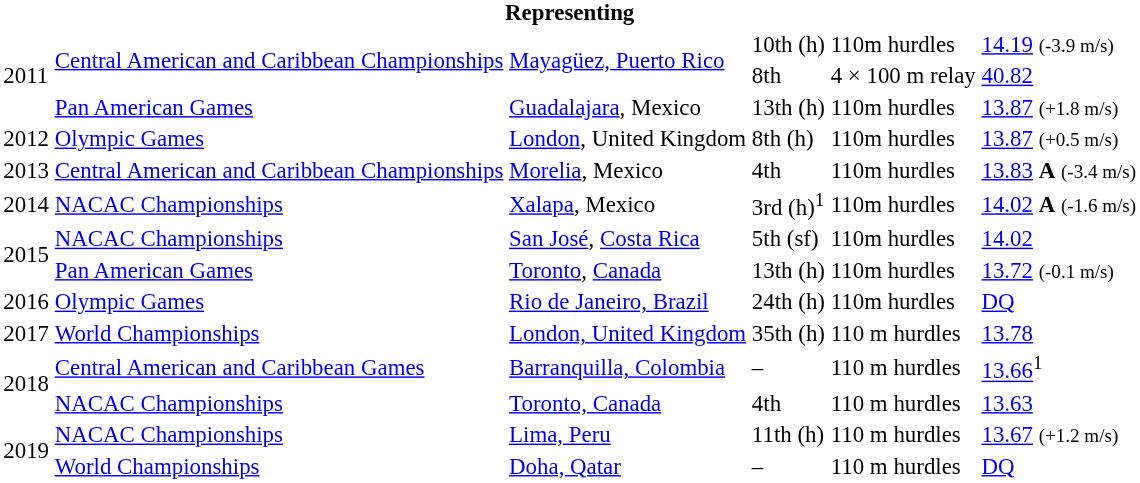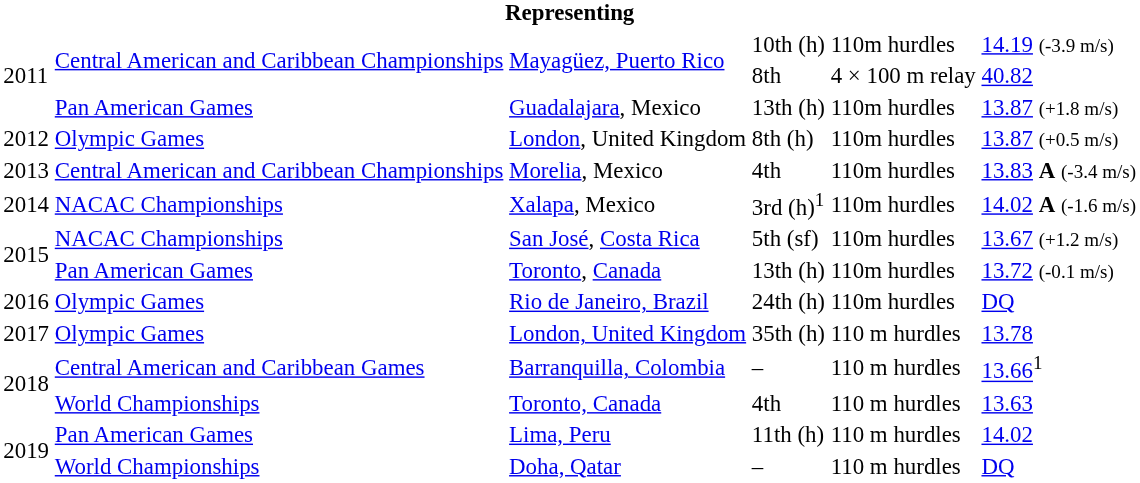San José, Costa Rica | column 6: 14.02 -> 13.67 (+1.2 m/s)
London, United Kingdom / 35th (h) | column 2: World Championships -> Olympic Games
Toronto, Canada / 4th | column 2: NACAC Championships -> World Championships
Lima, Peru | column 2: NACAC Championships -> Pan American Games
Lima, Peru | column 6: 13.67 (+1.2 m/s) -> 14.02
